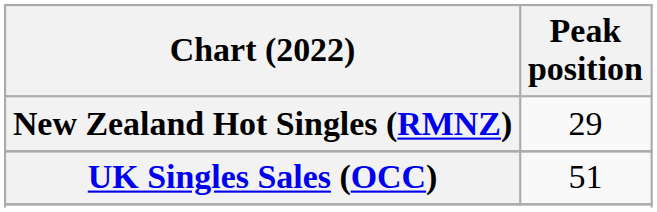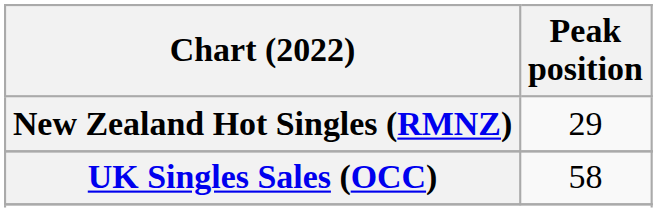UK Singles Sales (OCC) | Peak position: 51 -> 58
